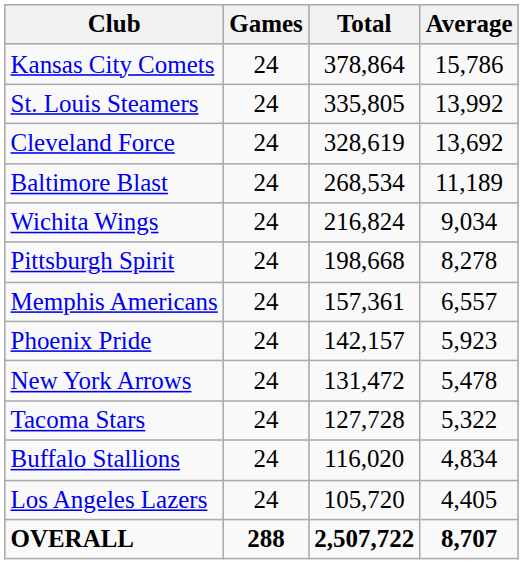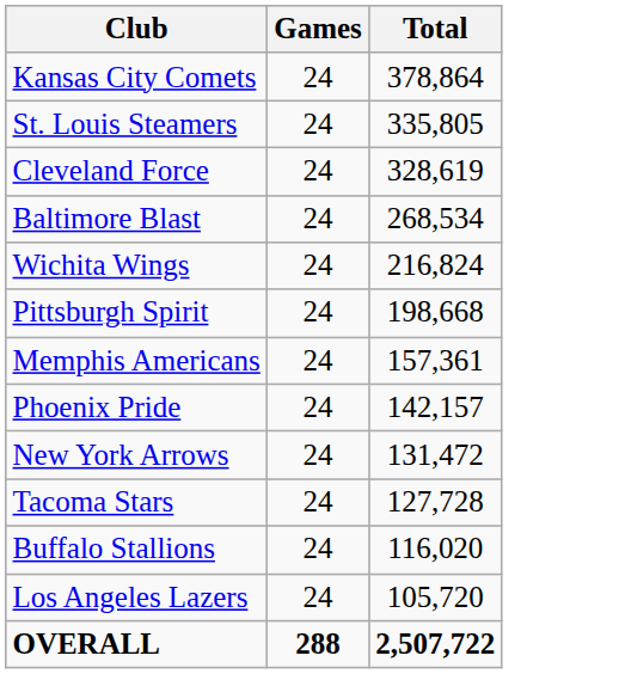- column: Average | 15,786 | 13,992 | 13,692 | 11,189 | 9,034 | 8,278 | 6,557 | 5,923 | 5,478 | 5,322 | 4,834 | 4,405 | 8,707
